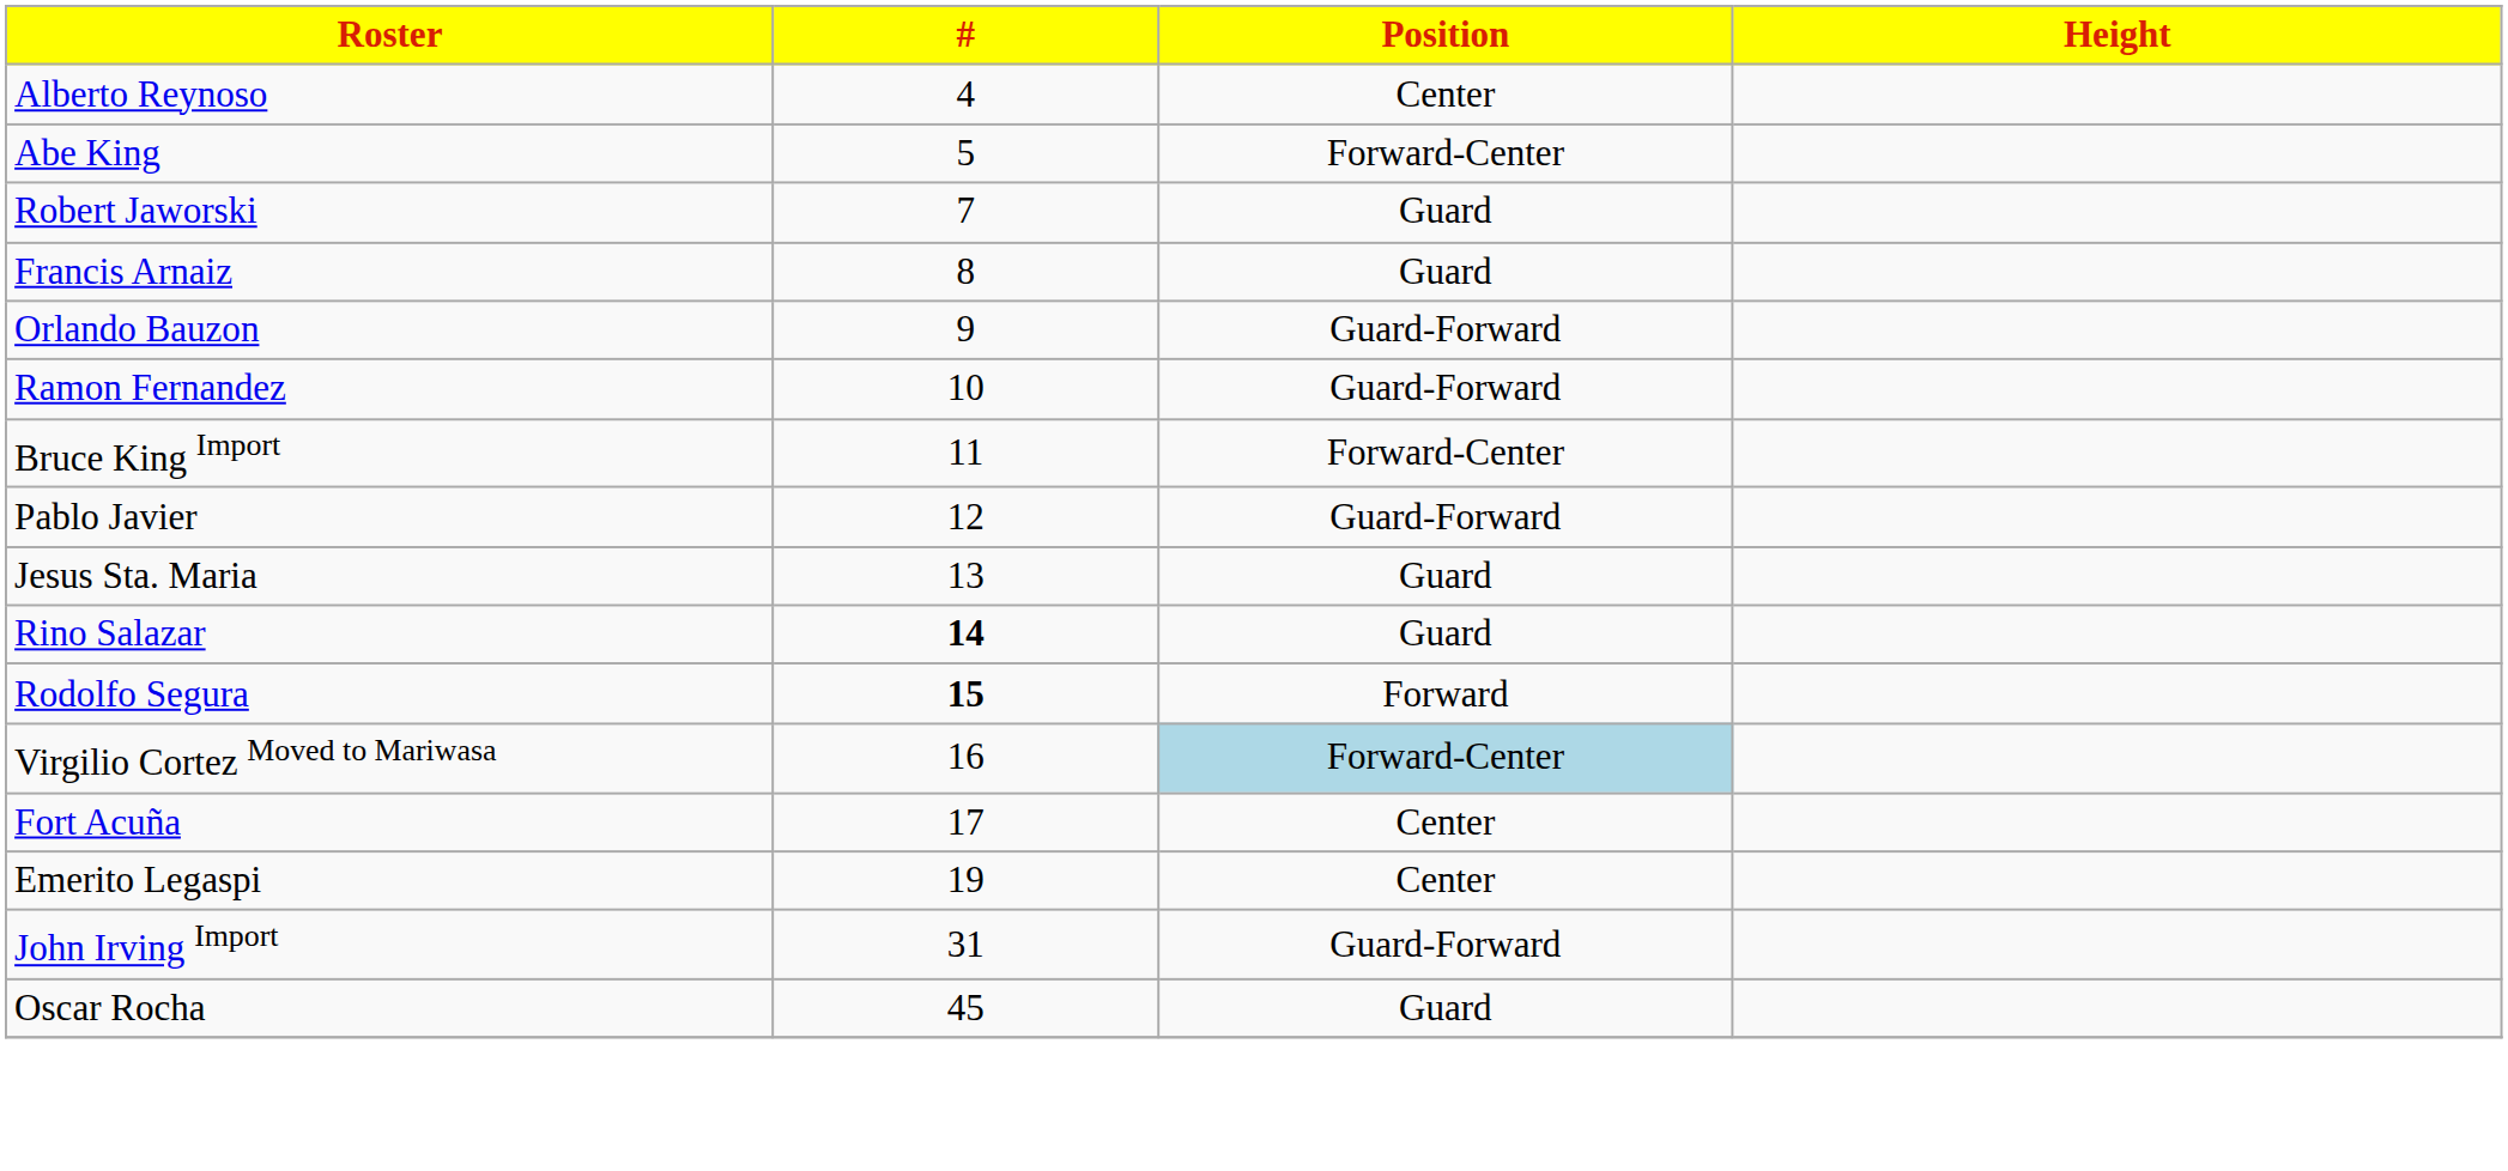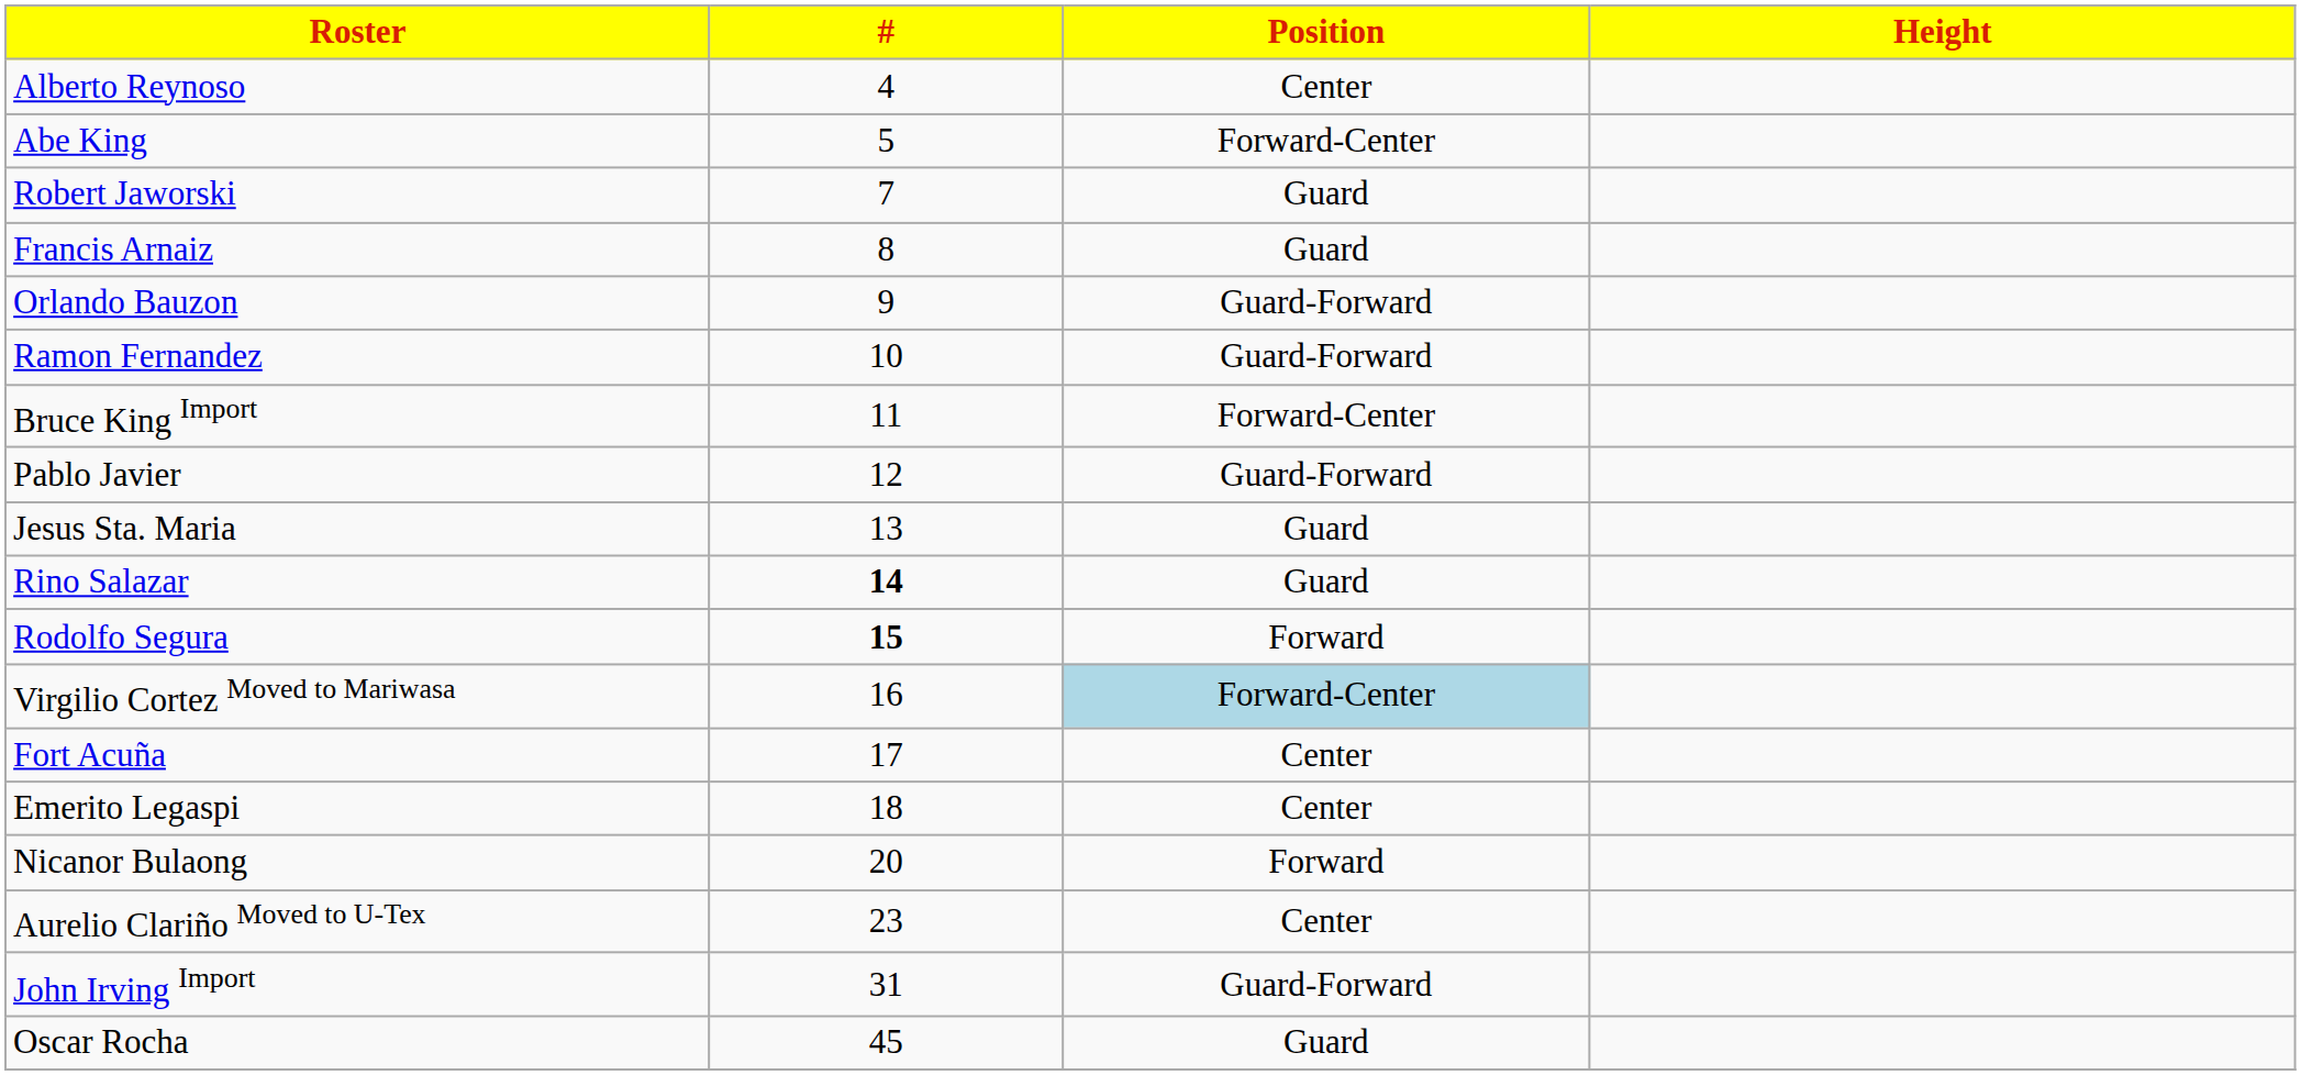Emerito Legaspi | #: 19 -> 18
+ row: Nicanor Bulaong | 20 | Forward
+ row: Aurelio Clariño Moved to U-Tex | 23 | Center
